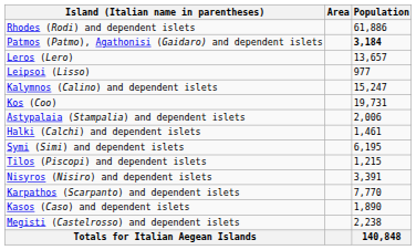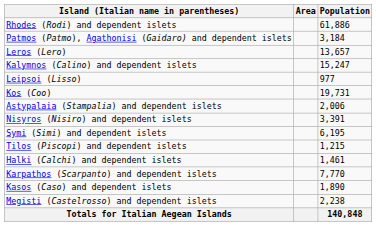Patmos (Patmo), Agathonisi (Gaidaro) and dependent islets | Population: bold -> normal
rows swapped: Leipsoi (Lisso) <-> Kalymnos (Calino) and dependent islets
rows swapped: Nisyros (Nisiro) and dependent islets <-> Halki (Calchi) and dependent islets
